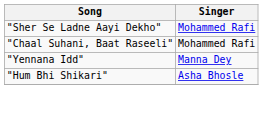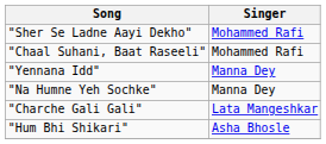+ row: "Na Humne Yeh Sochke" | Manna Dey
+ row: "Charche Gali Gali" | Lata Mangeshkar
